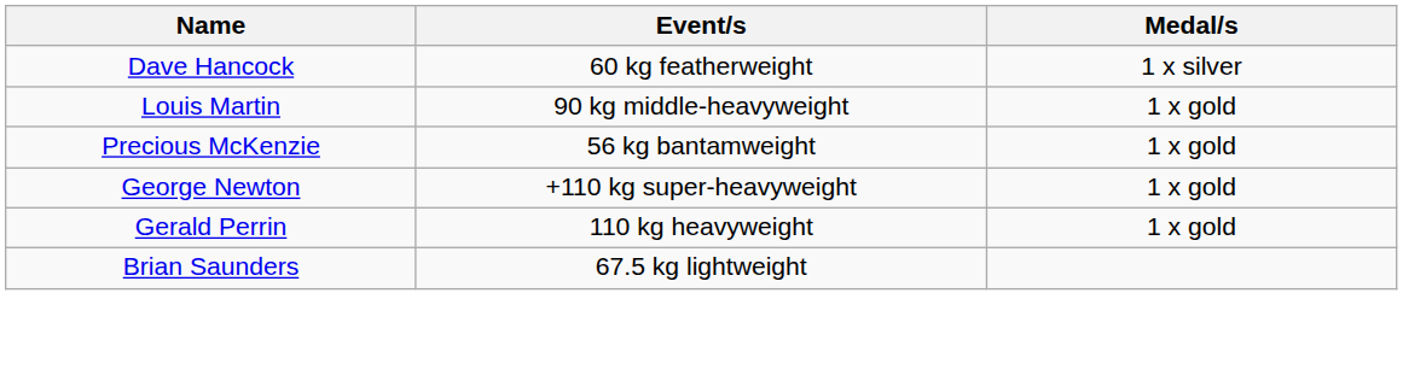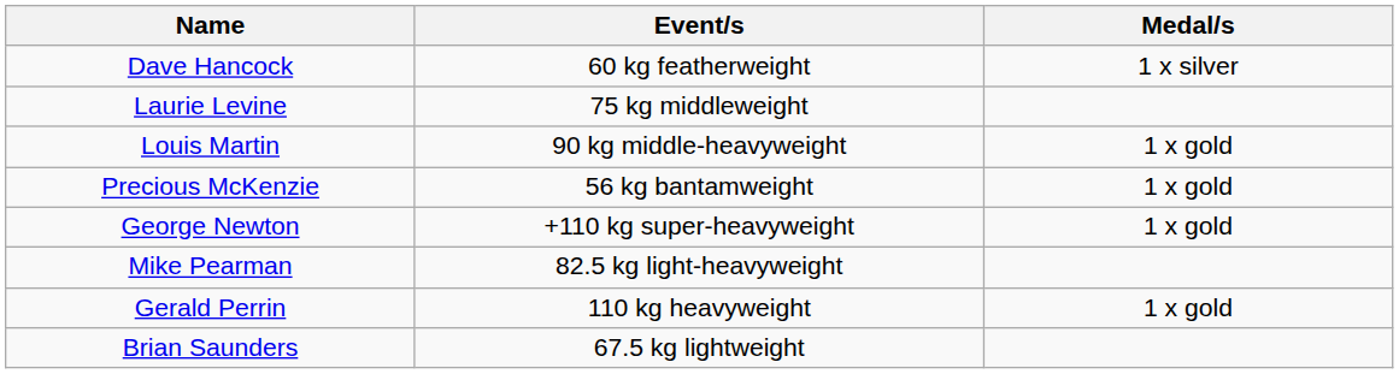+ row: Laurie Levine | 75 kg middleweight
+ row: Mike Pearman | 82.5 kg light-heavyweight
